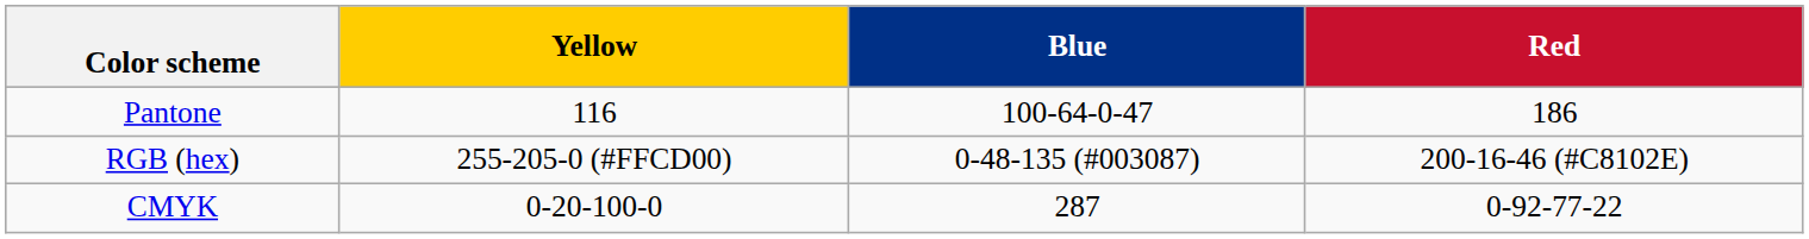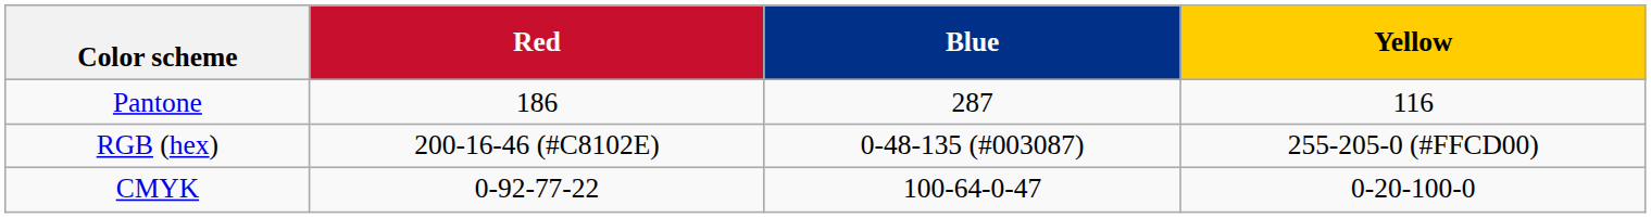columns swapped: Yellow <-> Red
Pantone | Blue: 100-64-0-47 -> 287
CMYK | Blue: 287 -> 100-64-0-47
